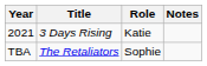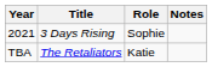2021 | Role: Katie -> Sophie
TBA | Role: Sophie -> Katie
